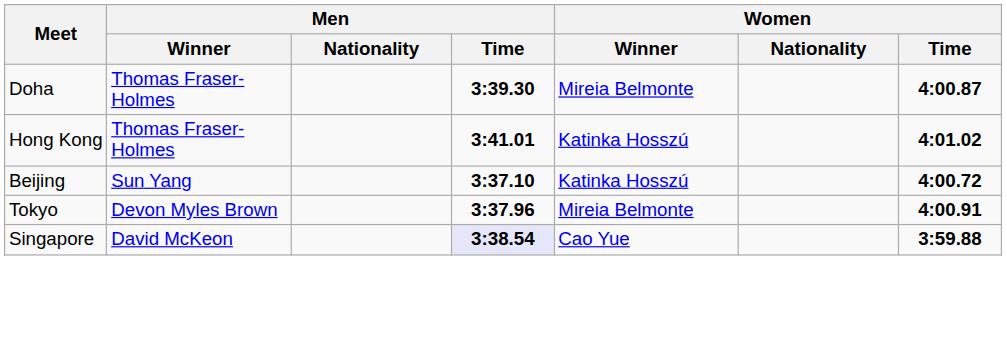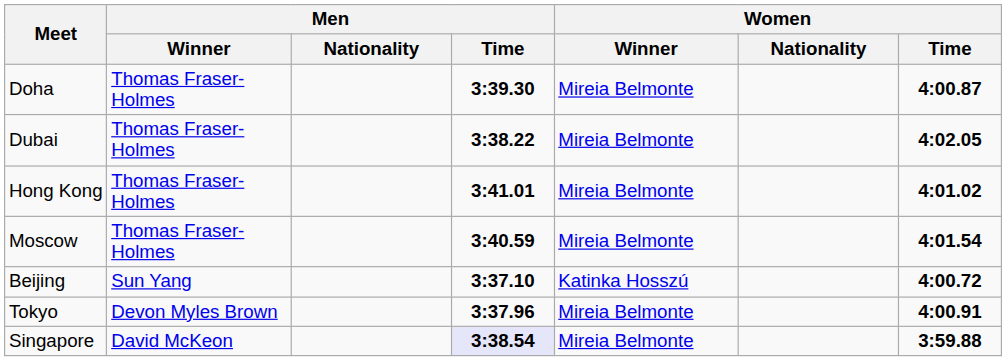+ row: Dubai | Thomas Fraser-Holmes | 3:38.22 | Mireia Belmonte | 4:02.05
Hong Kong | Women / Winner: Katinka Hosszú -> Mireia Belmonte
+ row: Moscow | Thomas Fraser-Holmes | 3:40.59 | Mireia Belmonte | 4:01.54
Singapore | Women / Winner: Cao Yue -> Mireia Belmonte
